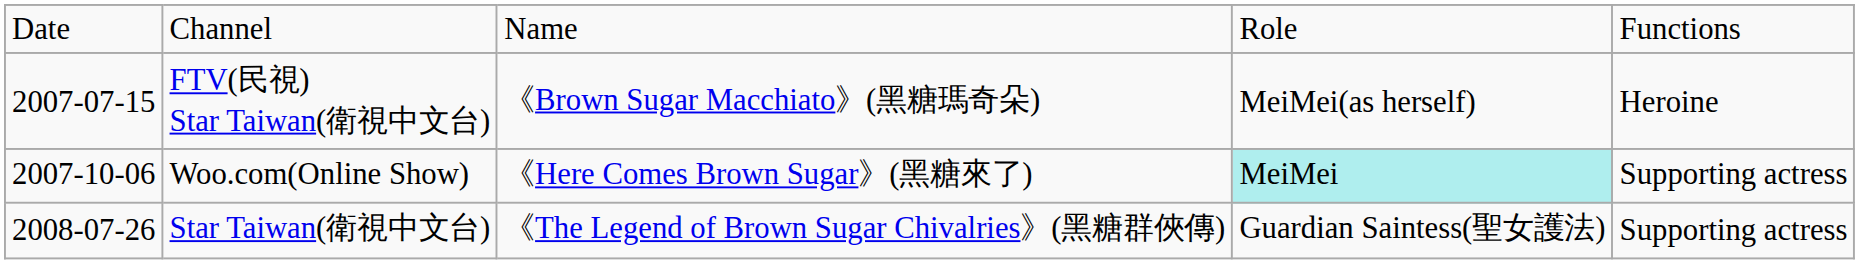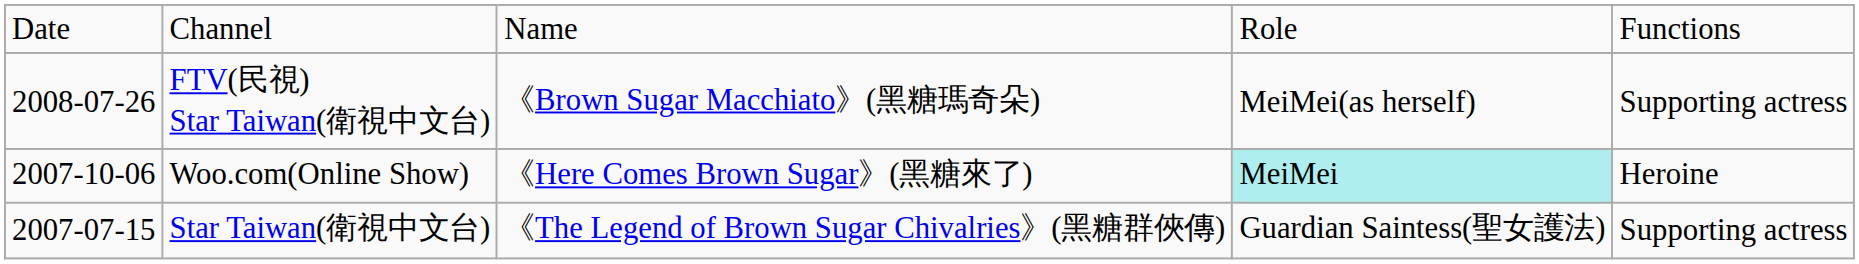FTV(民視) Star Taiwan(衛視中文台) | column 1: 2007-07-15 -> 2008-07-26
FTV(民視) Star Taiwan(衛視中文台) | column 5: Heroine -> Supporting actress
Woo.com(Online Show) | column 5: Supporting actress -> Heroine
Star Taiwan(衛視中文台) | column 1: 2008-07-26 -> 2007-07-15
